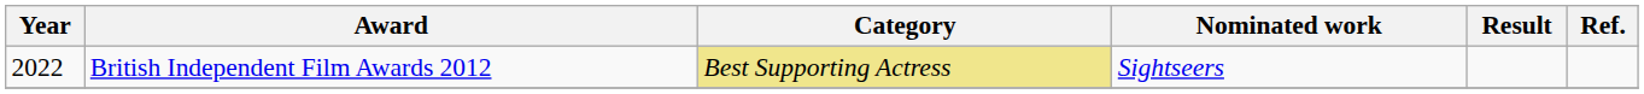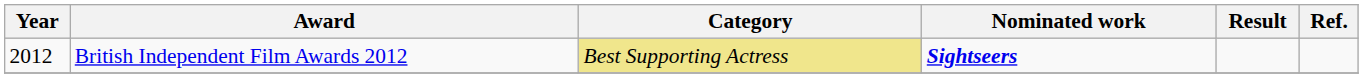British Independent Film Awards 2012 | Year: 2022 -> 2012
British Independent Film Awards 2012 | Nominated work: normal -> bold
